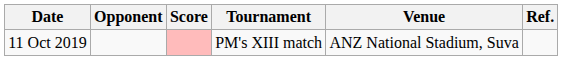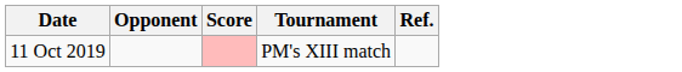- column: Venue | ANZ National Stadium, Suva
